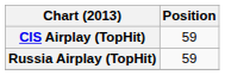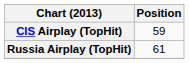Russia Airplay (TopHit) | Position: 59 -> 61
